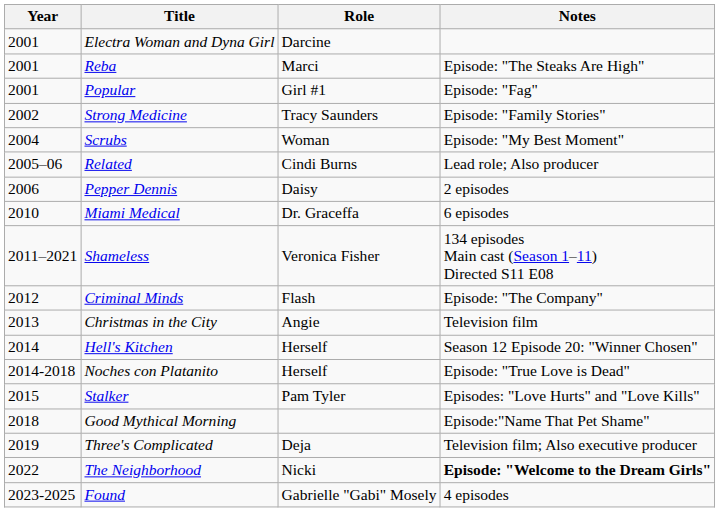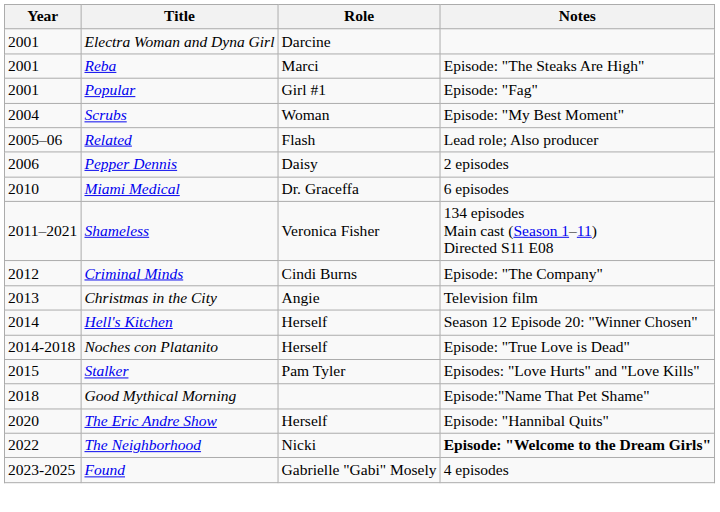- row: 2002 | Strong Medicine | Tracy Saunders | Episode: "Family Stories"
Related | Role: Cindi Burns -> Flash
Criminal Minds | Role: Flash -> Cindi Burns
- row: 2019 | Three's Complicated | Deja | Television film; Also executive producer
+ row: 2020 | The Eric Andre Show | Herself | Episode: "Hannibal Quits"
